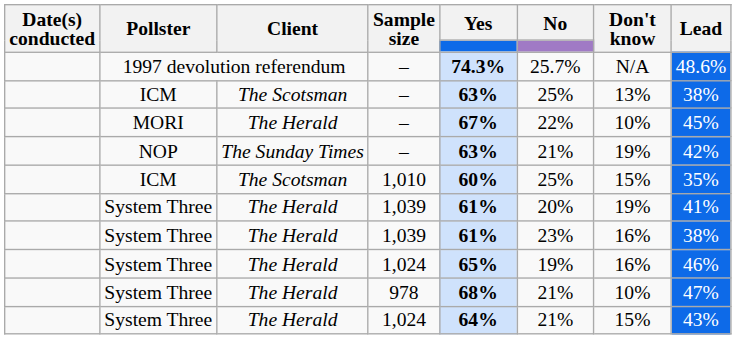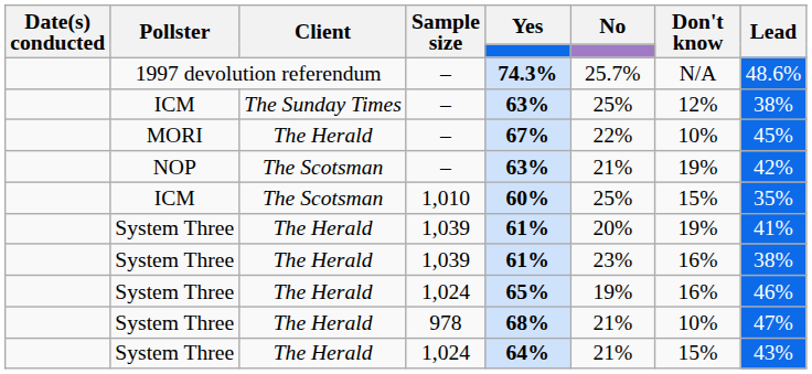ICM / – | Client: The Scotsman -> The Sunday Times
ICM / – | Don't know: 13% -> 12%
NOP | Client: The Sunday Times -> The Scotsman
